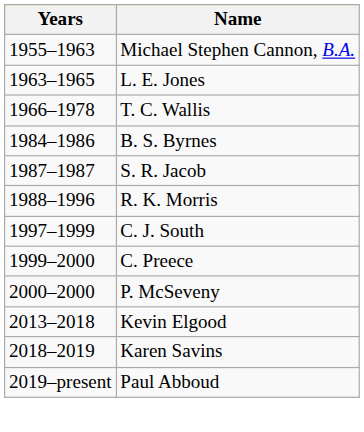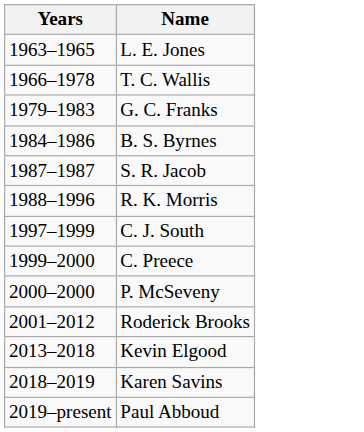- row: 1955–1963 | Michael Stephen Cannon, B.A.
+ row: 1979–1983 | G. C. Franks
+ row: 2001–2012 | Roderick Brooks
